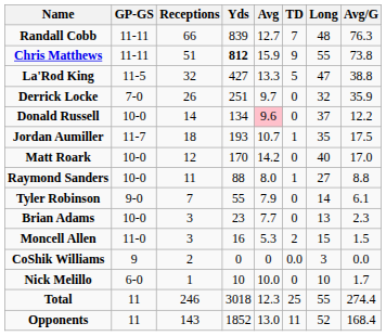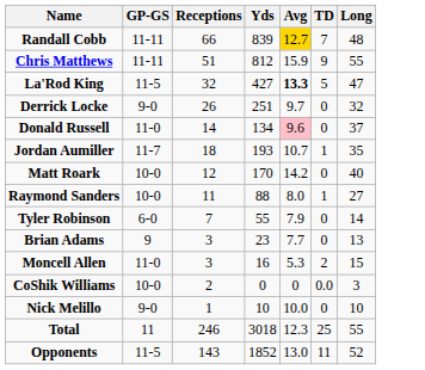- column: Avg/G | 76.3 | 73.8 | 38.8 | 35.9 | 12.2 | 17.5 | 17.0 | 8.8 | 6.1 | 2.3 | 1.5 | 0.0 | 1.7 | 274.4 | 168.4
Randall Cobb | Avg: no background -> gold background
Chris Matthews | Yds: bold -> normal
La'Rod King | Avg: normal -> bold
Derrick Locke | GP-GS: 7-0 -> 9-0
Donald Russell | GP-GS: 10-0 -> 11-0
Tyler Robinson | GP-GS: 9-0 -> 6-0
Brian Adams | GP-GS: 10-0 -> 9
CoShik Williams | GP-GS: 9 -> 10-0
Nick Melillo | GP-GS: 6-0 -> 9-0
Opponents | GP-GS: 11 -> 11-5
